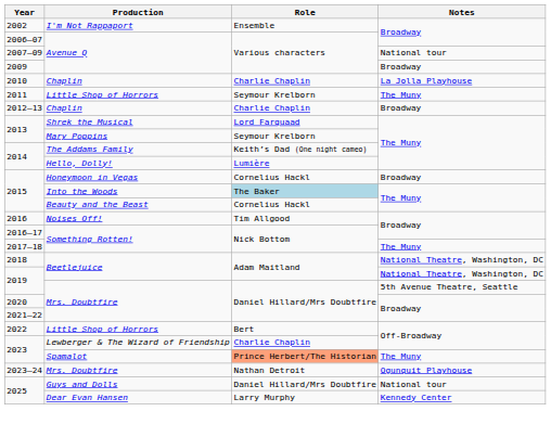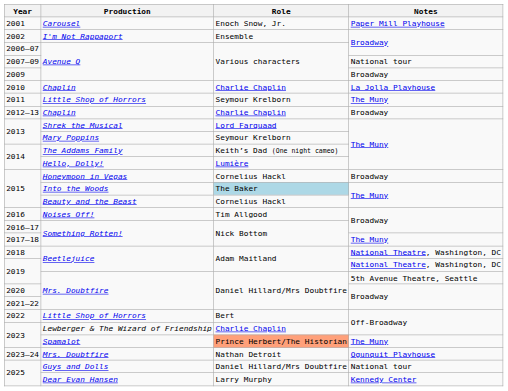+ row: 2001 | Carousel | Enoch Snow, Jr. | Paper Mill Playhouse
